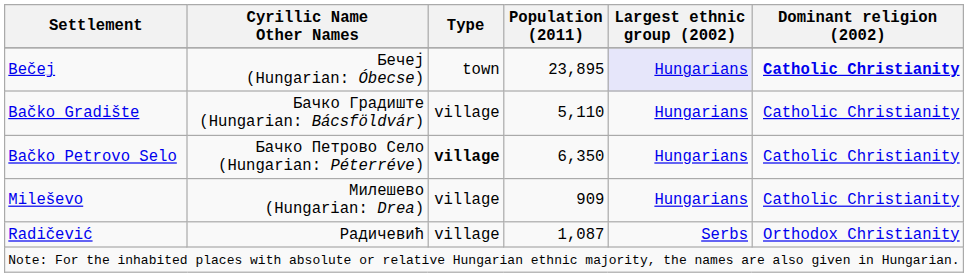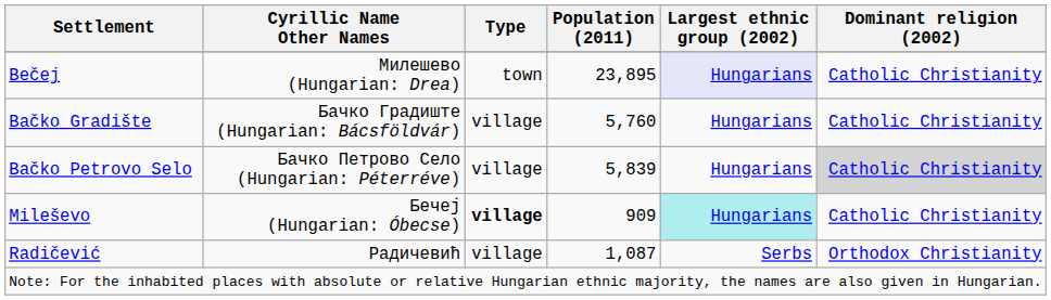Bečej | Cyrillic Name Other Names: Бечеј (Hungarian: Óbecse) -> Милешево (Hungarian: Drea)
Bečej | Dominant religion (2002): bold -> normal
Bačko Gradište | Population (2011): 5,110 -> 5,760
Bačko Petrovo Selo | Type: bold -> normal
Bačko Petrovo Selo | Population (2011): 6,350 -> 5,839
Bačko Petrovo Selo | Dominant religion (2002): no background -> lightgrey background
Mileševo | Cyrillic Name Other Names: Милешево (Hungarian: Drea) -> Бечеј (Hungarian: Óbecse)
Mileševo | Type: normal -> bold
Mileševo | Largest ethnic group (2002): no background -> paleturquoise background
